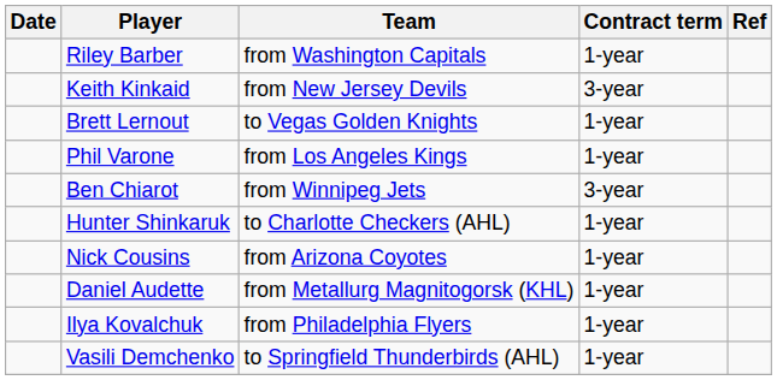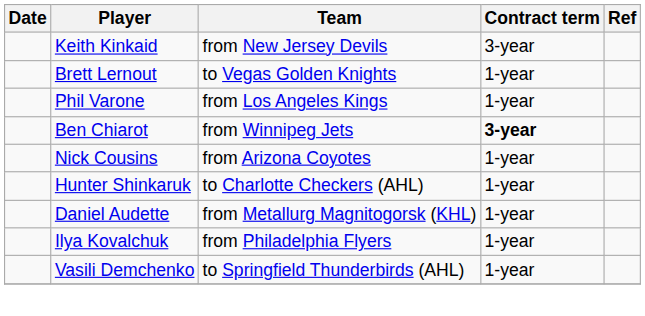- row: Riley Barber | from Washington Capitals | 1-year
Ben Chiarot | Contract term: normal -> bold
rows swapped: Nick Cousins <-> Hunter Shinkaruk
